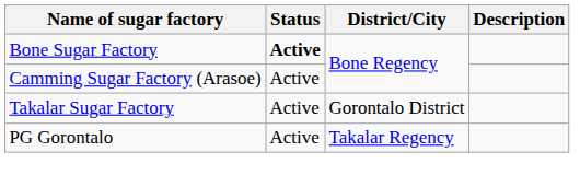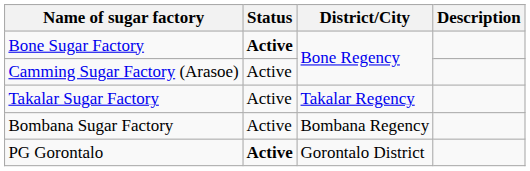Takalar Sugar Factory | District/City: Gorontalo District -> Takalar Regency
+ row: Bombana Sugar Factory | Active | Bombana Regency
PG Gorontalo | Status: normal -> bold
PG Gorontalo | District/City: Takalar Regency -> Gorontalo District
